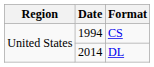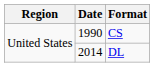CS | Date: 1994 -> 1990
